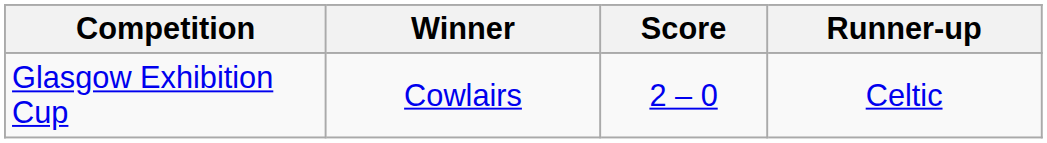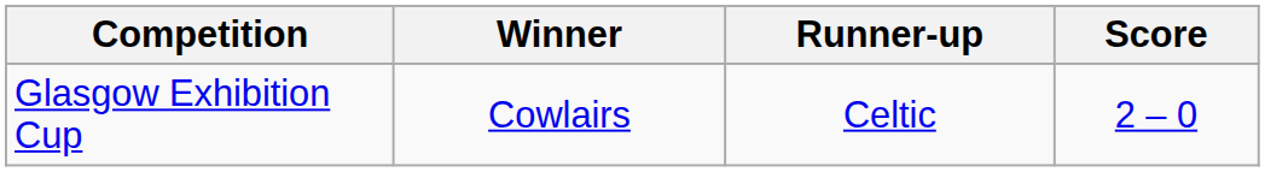columns swapped: Score <-> Runner-up
